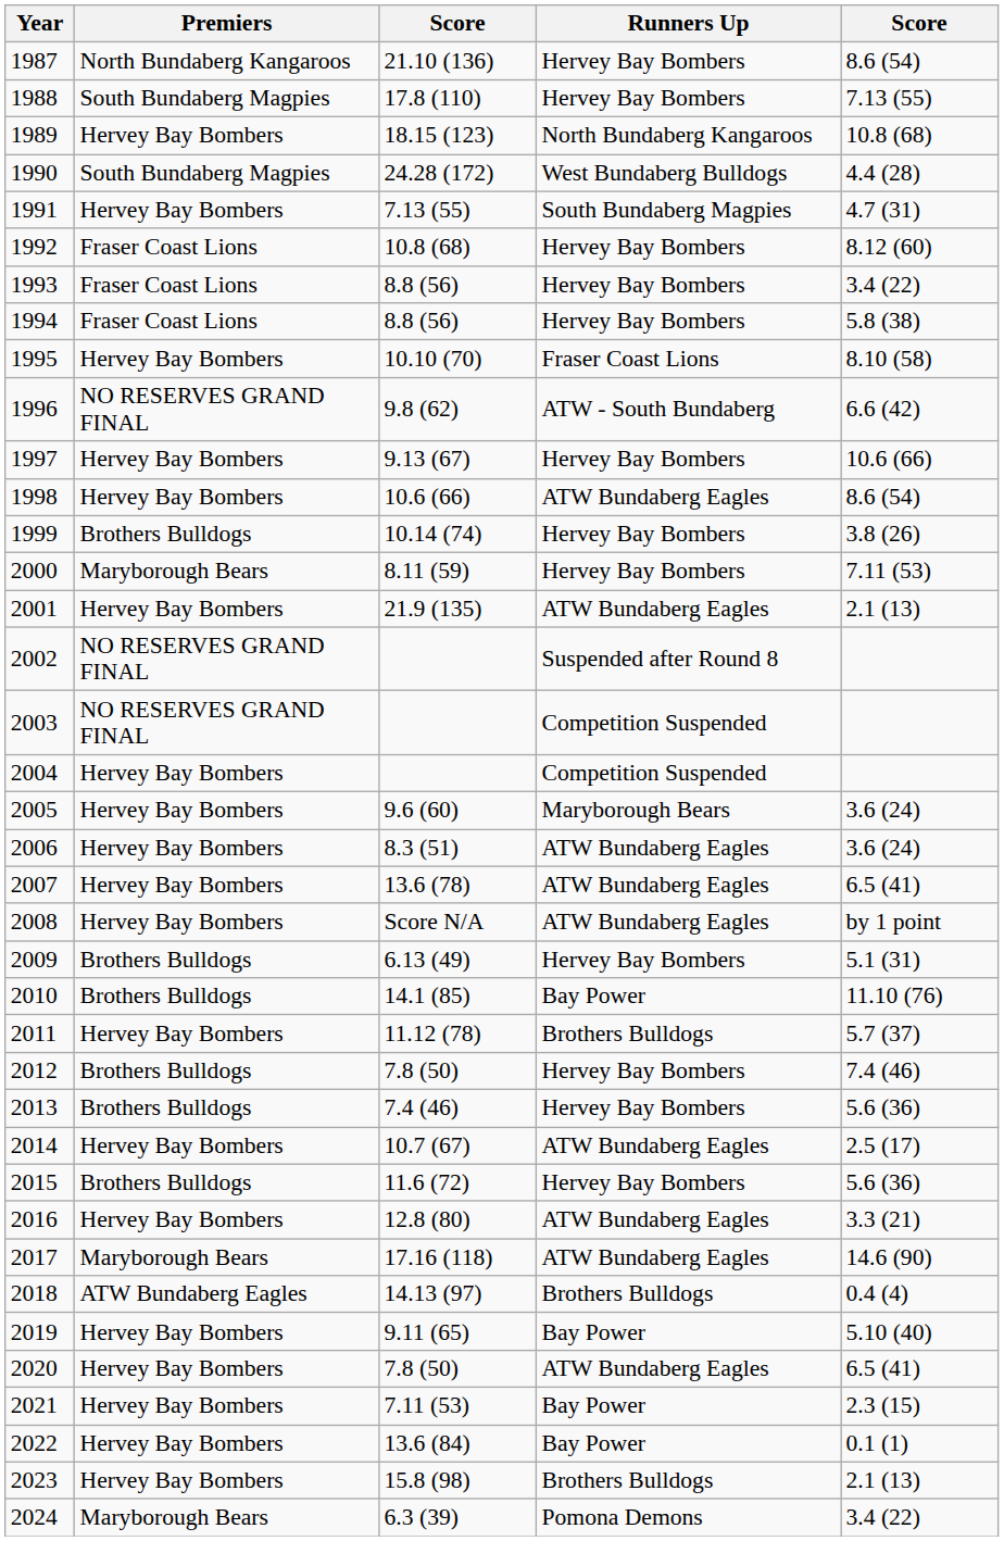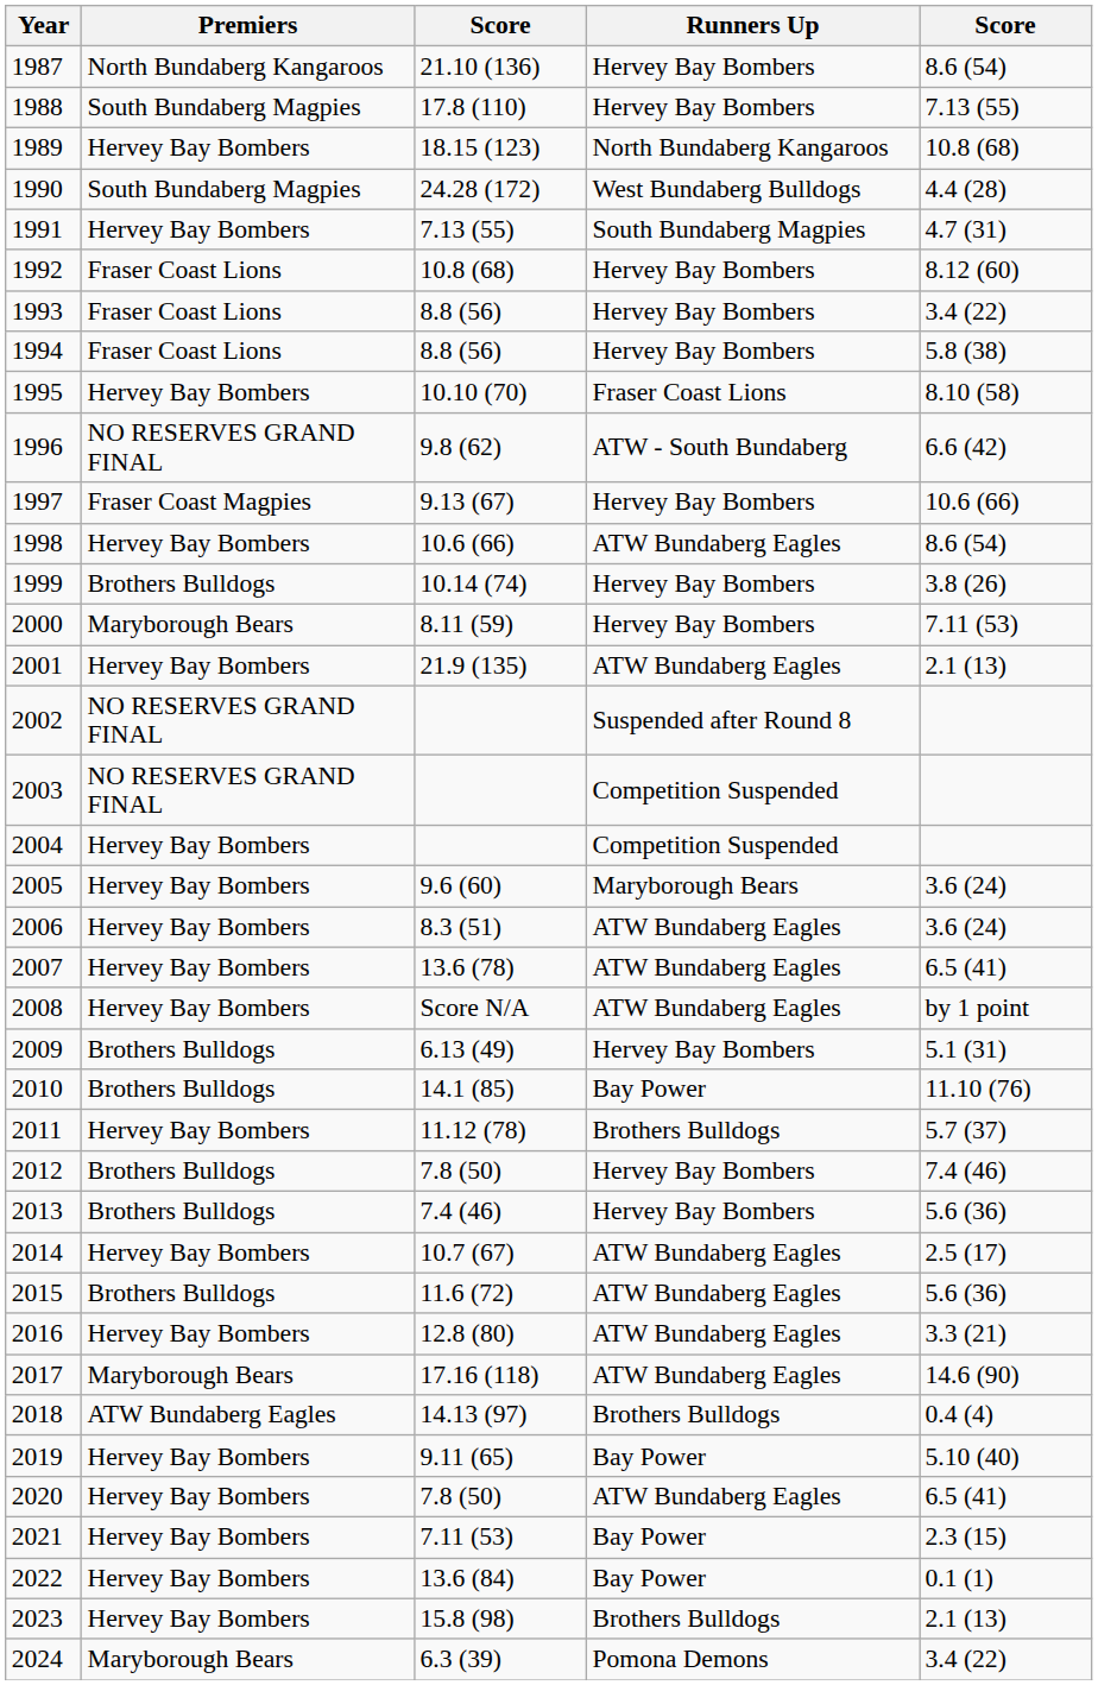1997 | Premiers: Hervey Bay Bombers -> Fraser Coast Magpies
2015 | Runners Up: Hervey Bay Bombers -> ATW Bundaberg Eagles
